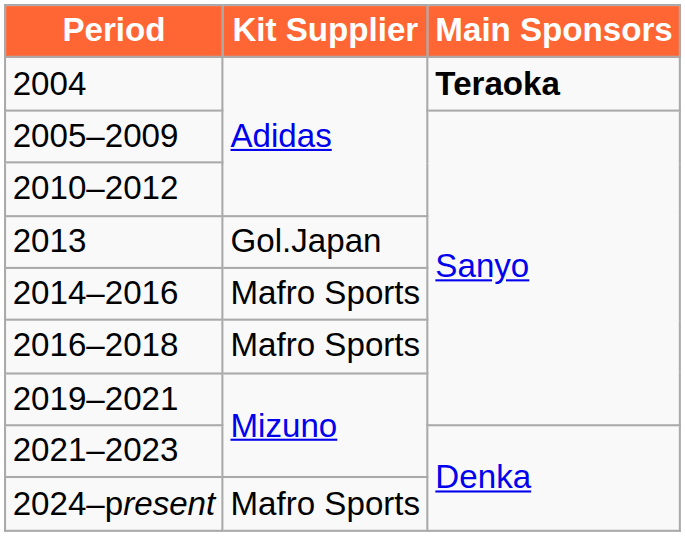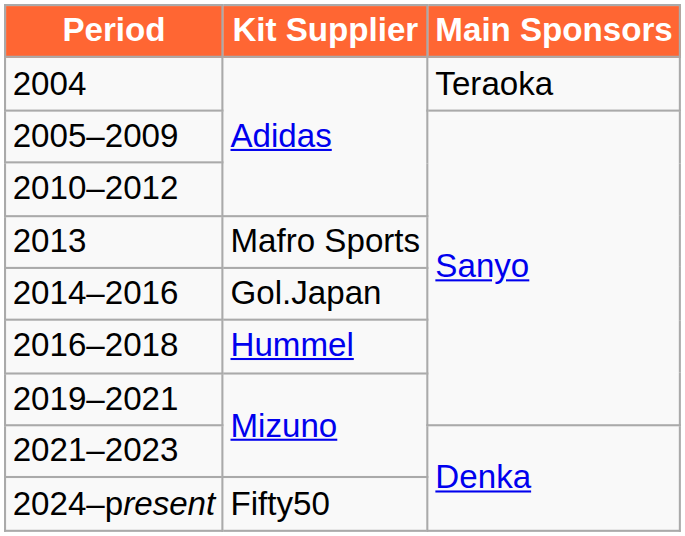2004 | Main Sponsors: bold -> normal
2013 | Kit Supplier: Gol.Japan -> Mafro Sports
2014–2016 | Kit Supplier: Mafro Sports -> Gol.Japan
2016–2018 | Kit Supplier: Mafro Sports -> Hummel
2024–present | Kit Supplier: Mafro Sports -> Fifty50
